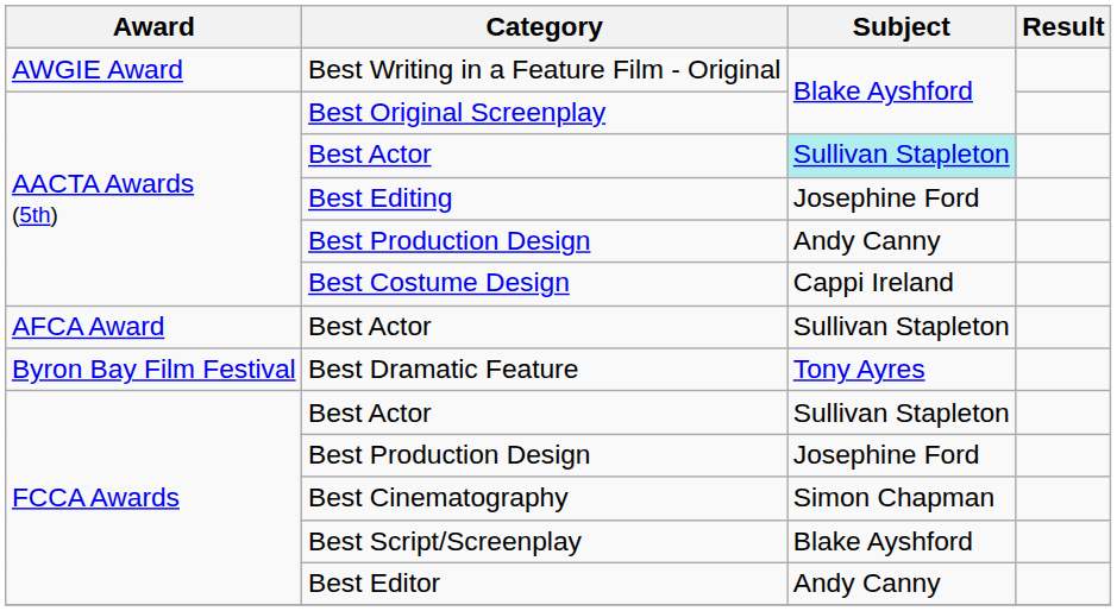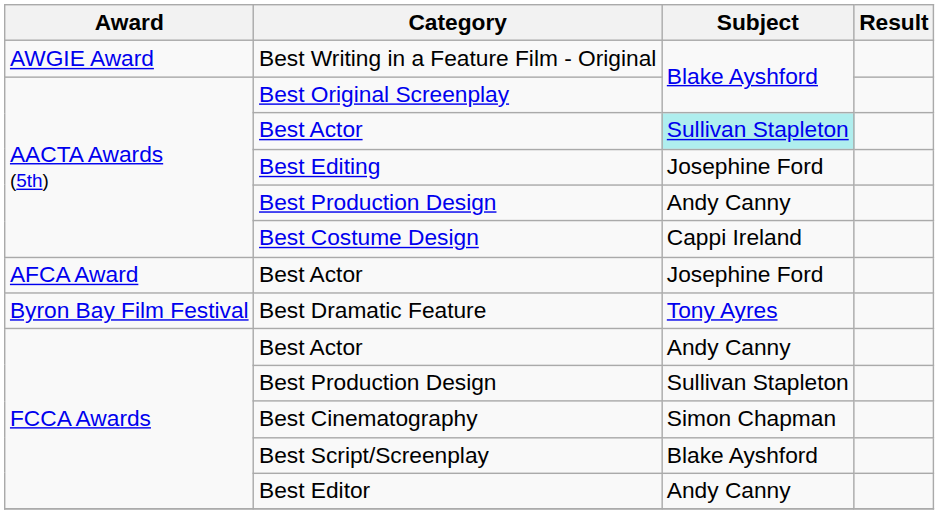AFCA Award / Best Actor | Subject: Sullivan Stapleton -> Josephine Ford
FCCA Awards / Best Actor | Subject: Sullivan Stapleton -> Andy Canny
FCCA Awards / Best Production Design | Subject: Josephine Ford -> Sullivan Stapleton
